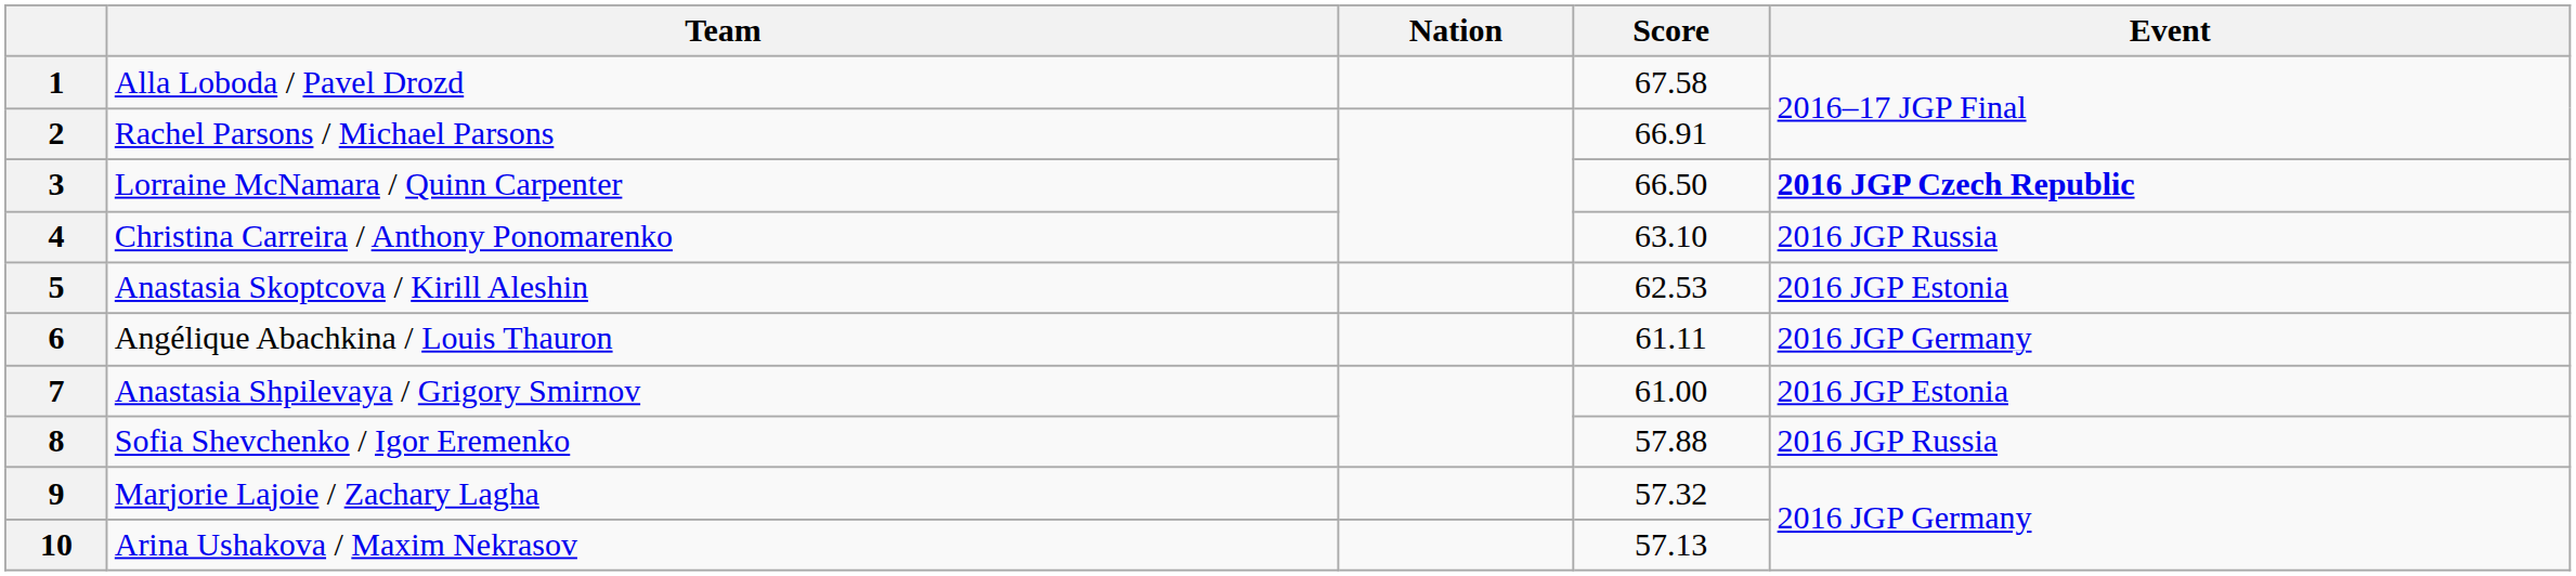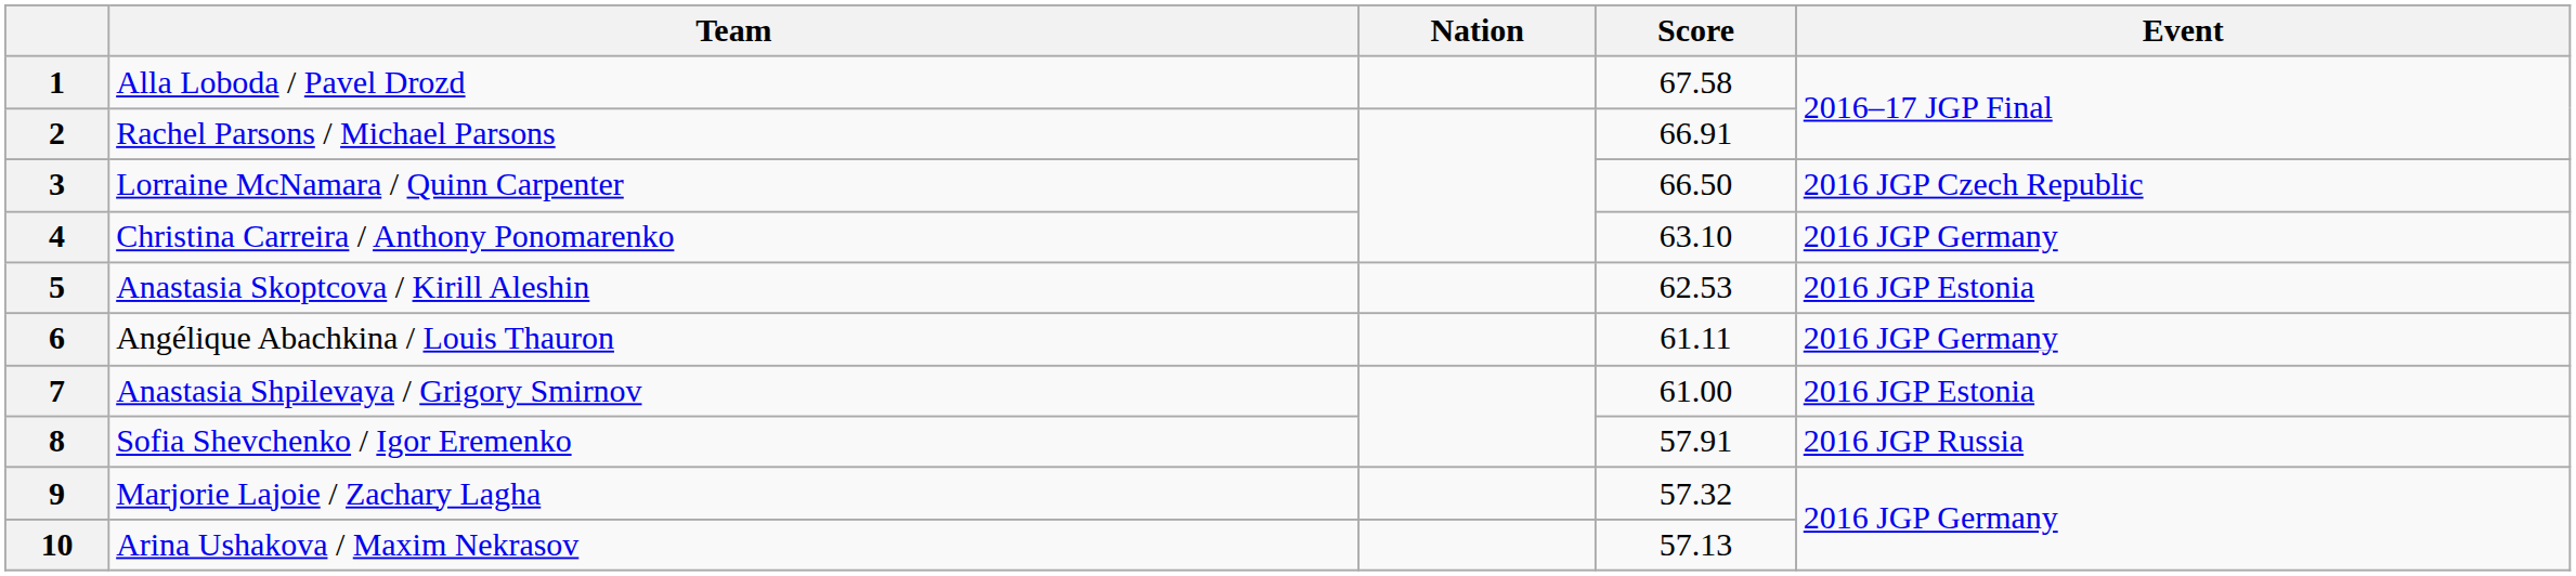3 | Event: bold -> normal
4 | Event: 2016 JGP Russia -> 2016 JGP Germany
8 | Score: 57.88 -> 57.91
